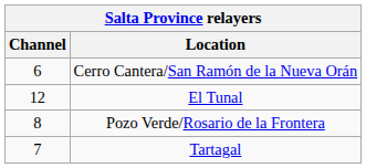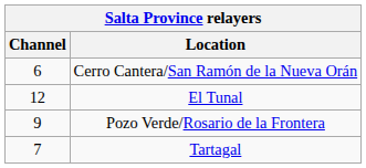Pozo Verde/Rosario de la Frontera | Channel: 8 -> 9
